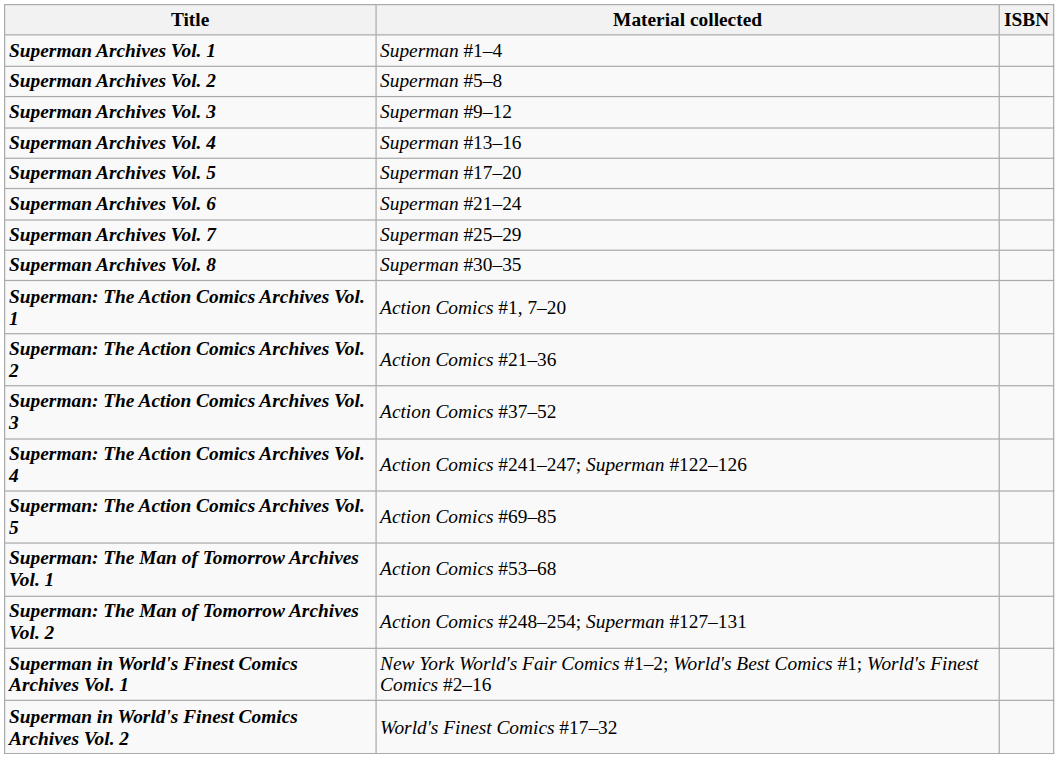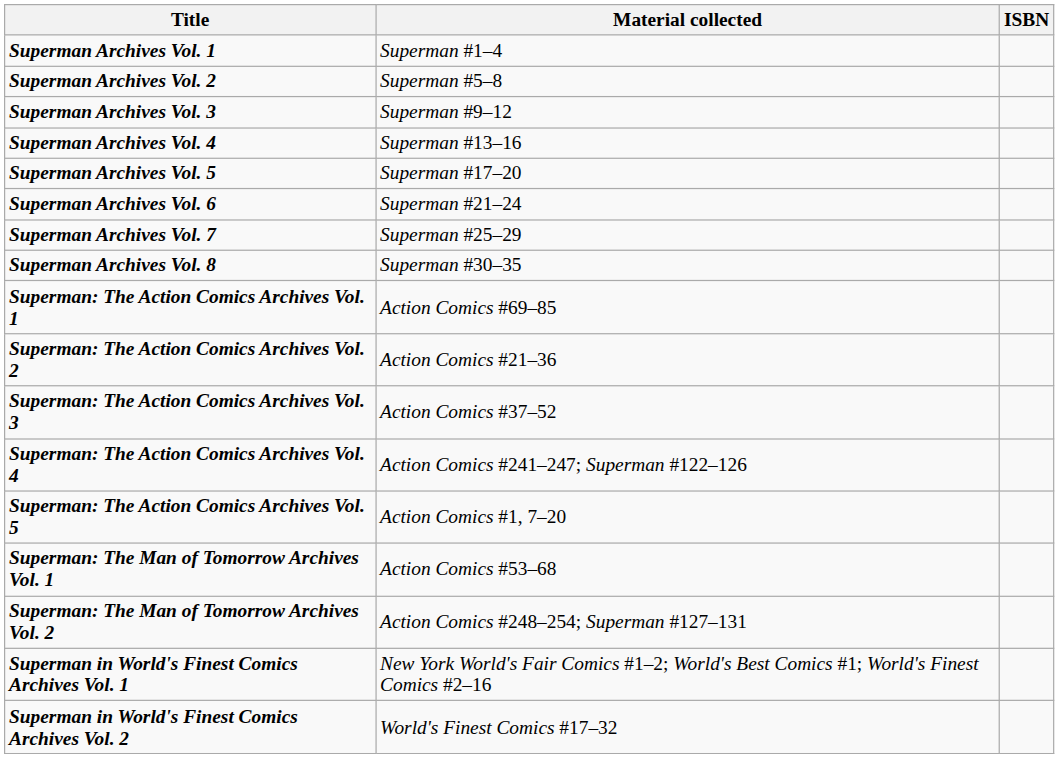Superman: The Action Comics Archives Vol. 1 | Material collected: Action Comics #1, 7–20 -> Action Comics #69–85
Superman: The Action Comics Archives Vol. 5 | Material collected: Action Comics #69–85 -> Action Comics #1, 7–20
